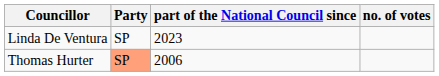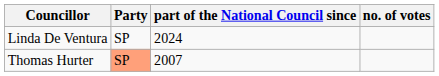Linda De Ventura | part of the National Council since: 2023 -> 2024
Thomas Hurter | part of the National Council since: 2006 -> 2007
